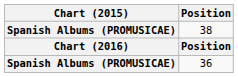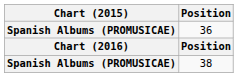rows swapped: 36 <-> 38
